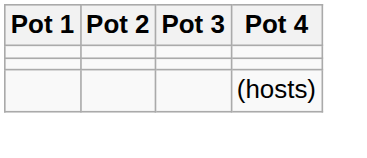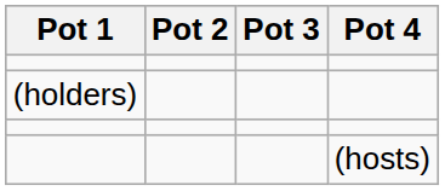+ row: (holders)
